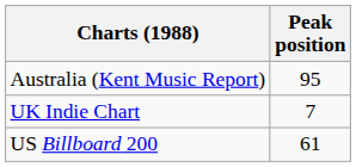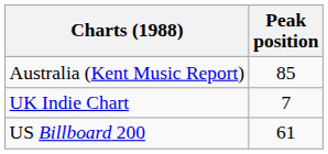Australia (Kent Music Report) | Peak position: 95 -> 85
